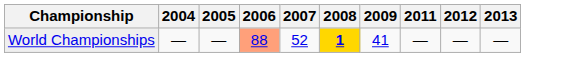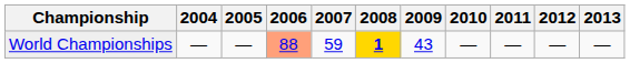+ column: 2010 | —
World Championships | 2007: 52 -> 59
World Championships | 2009: 41 -> 43
